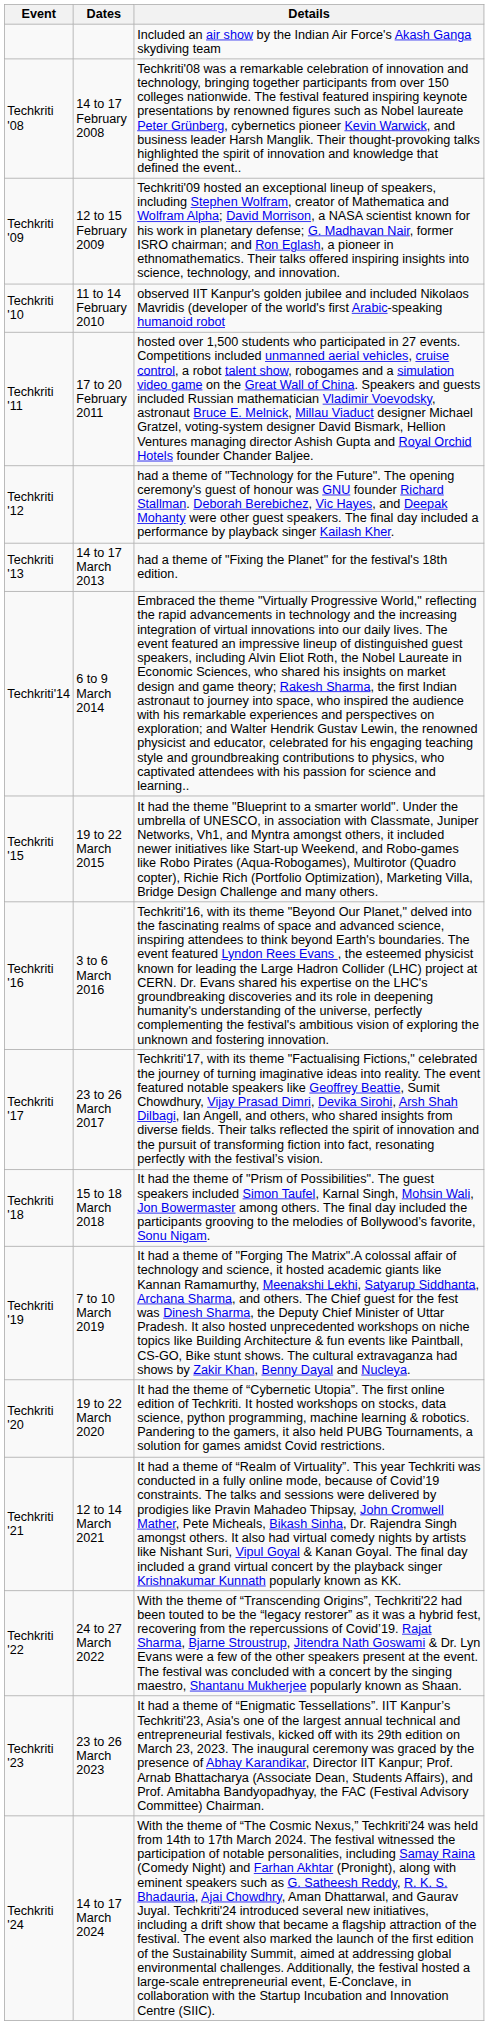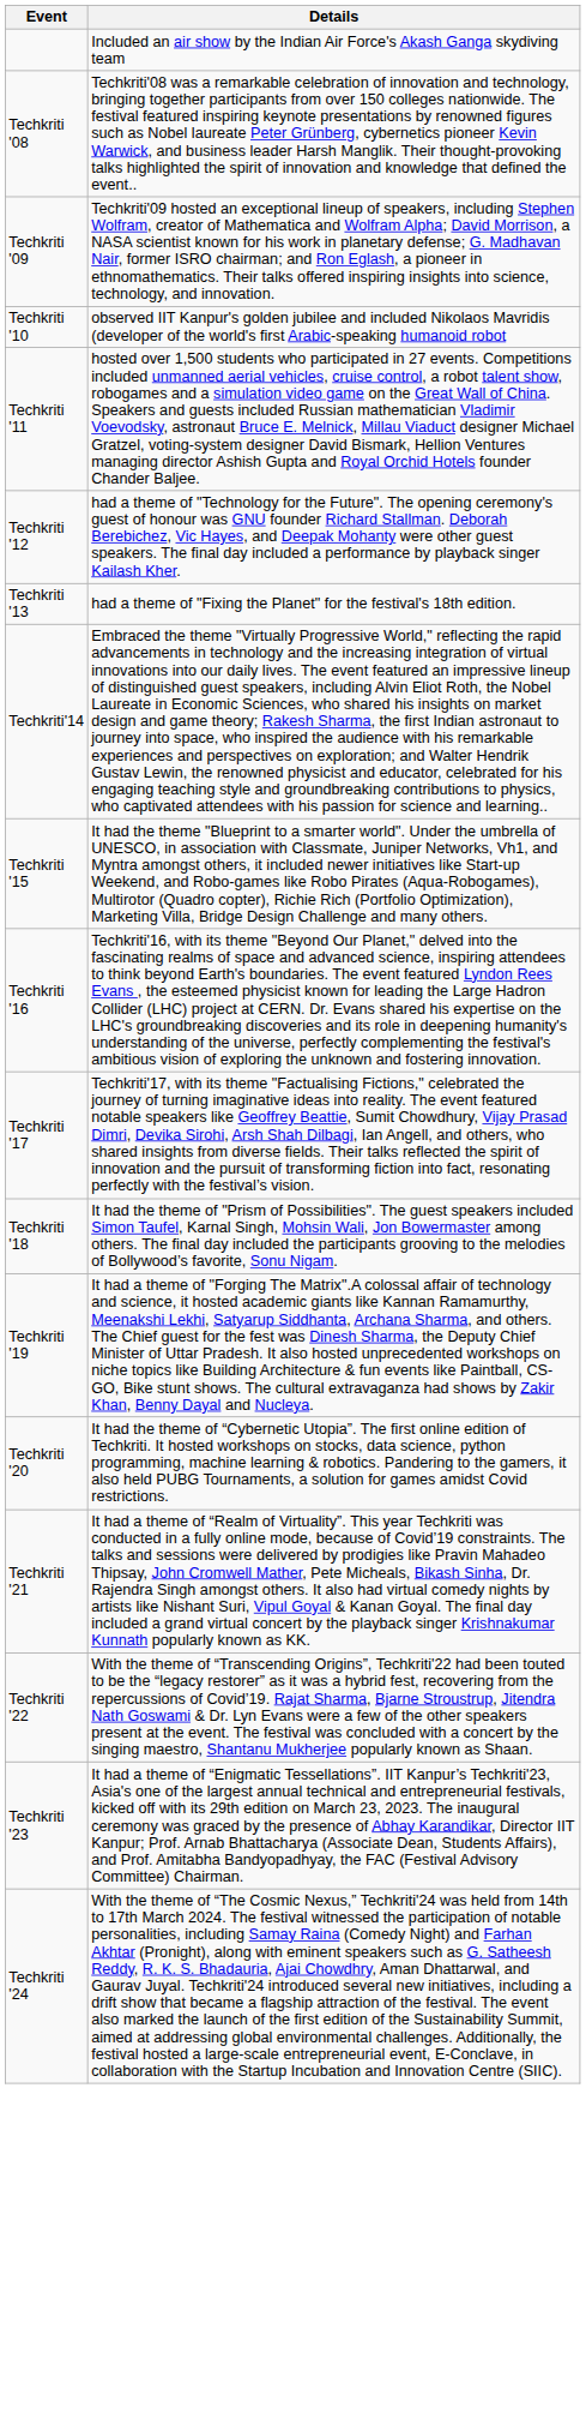- column: Dates | 14 to 17 February 2008 | 12 to 15 February 2009 | 11 to 14 February 2010 | 17 to 20 February 2011 | 14 to 17 March 2013 | 6 to 9 March 2014 | 19 to 22 March 2015 | 3 to 6 March 2016 | 23 to 26 March 2017 | 15 to 18 March 2018 | 7 to 10 March 2019 | 19 to 22 March 2020 | 12 to 14 March 2021 | 24 to 27 March 2022 | 23 to 26 March 2023 | 14 to 17 March 2024
